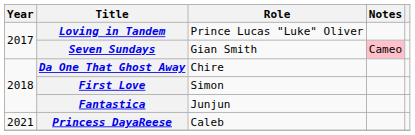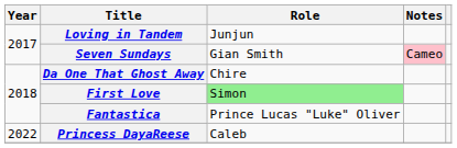Loving in Tandem | Role: Prince Lucas "Luke" Oliver -> Junjun
First Love | Role: no background -> lightgreen background
Fantastica | Role: Junjun -> Prince Lucas "Luke" Oliver
Princess DayaReese | Year: 2021 -> 2022
